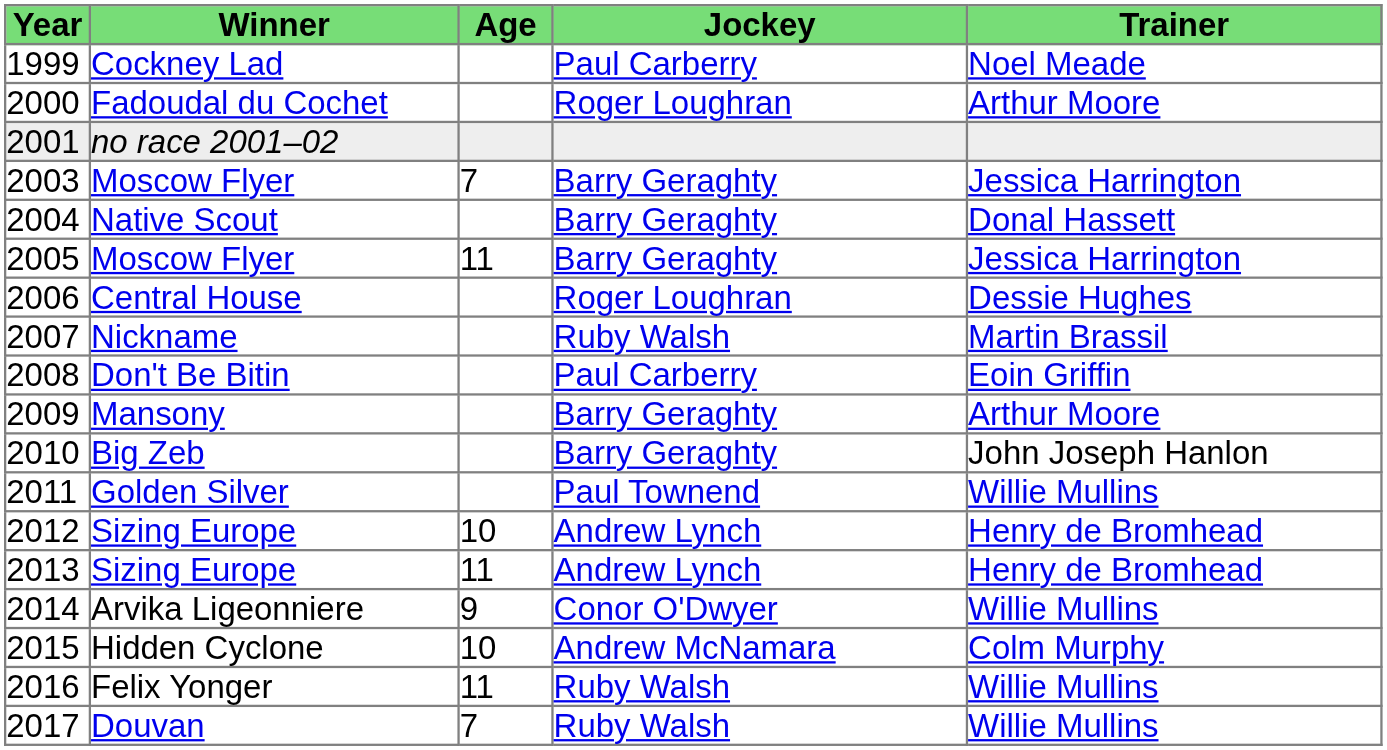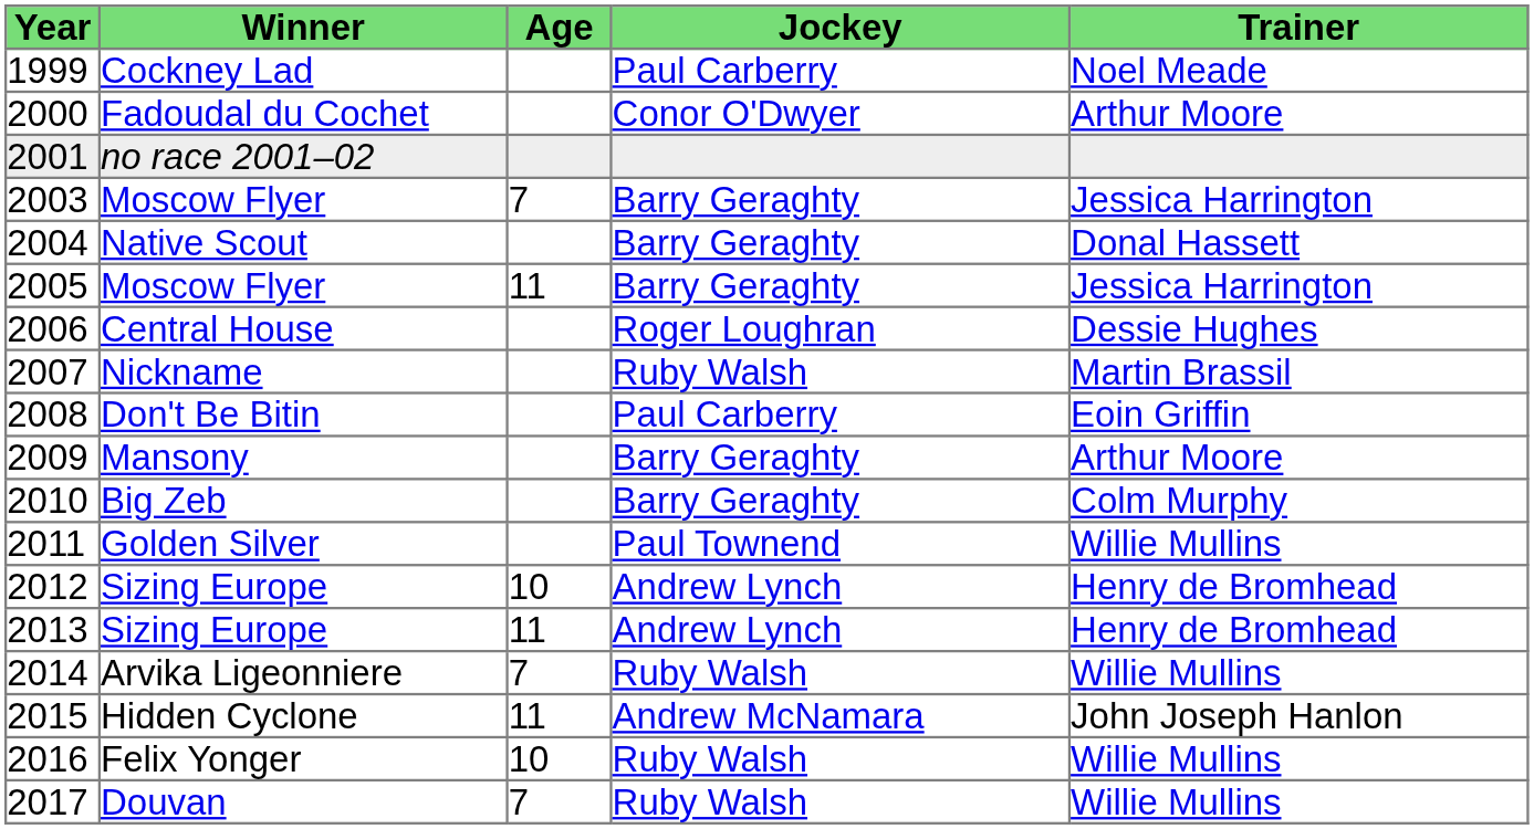2000 | column 4: Roger Loughran -> Conor O'Dwyer
2010 | column 5: John Joseph Hanlon -> Colm Murphy
2014 | column 3: 9 -> 7
2014 | column 4: Conor O'Dwyer -> Ruby Walsh
2015 | column 3: 10 -> 11
2015 | column 5: Colm Murphy -> John Joseph Hanlon
2016 | column 3: 11 -> 10
